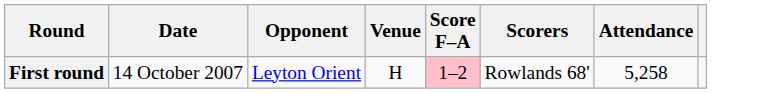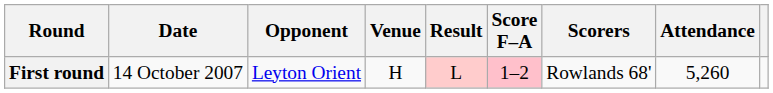+ column: Result | L
First round | Attendance: 5,258 -> 5,260
